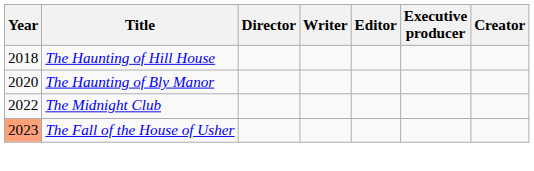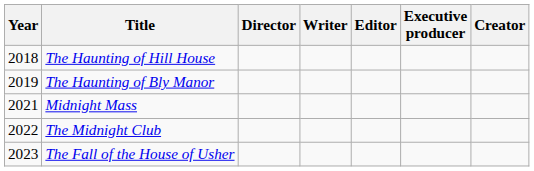The Haunting of Bly Manor | Year: 2020 -> 2019
+ row: 2021 | Midnight Mass
The Fall of the House of Usher | Year: lightsalmon background -> no background
